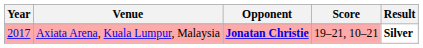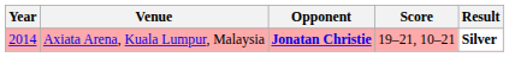Axiata Arena, Kuala Lumpur, Malaysia | Year: 2017 -> 2014
